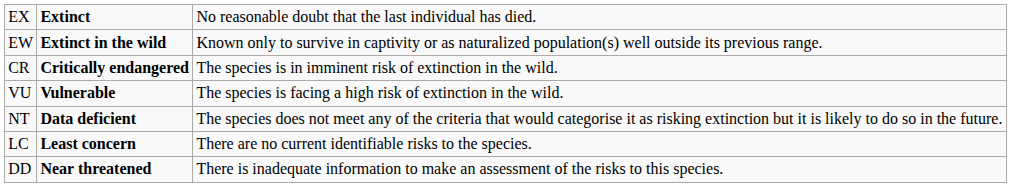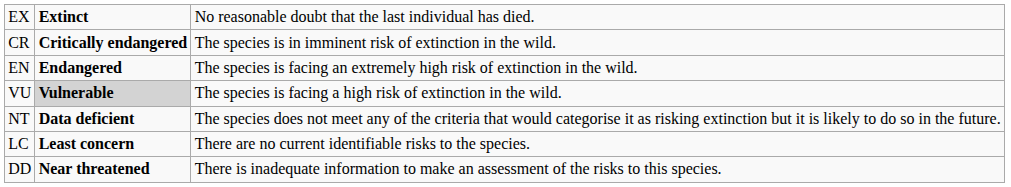- row: EW | Extinct in the wild | Known only to survive in captivity or as naturalized population(s) well outside its previous range.
+ row: EN | Endangered | The species is facing an extremely high risk of extinction in the wild.
VU | column 2: no background -> lightgrey background
